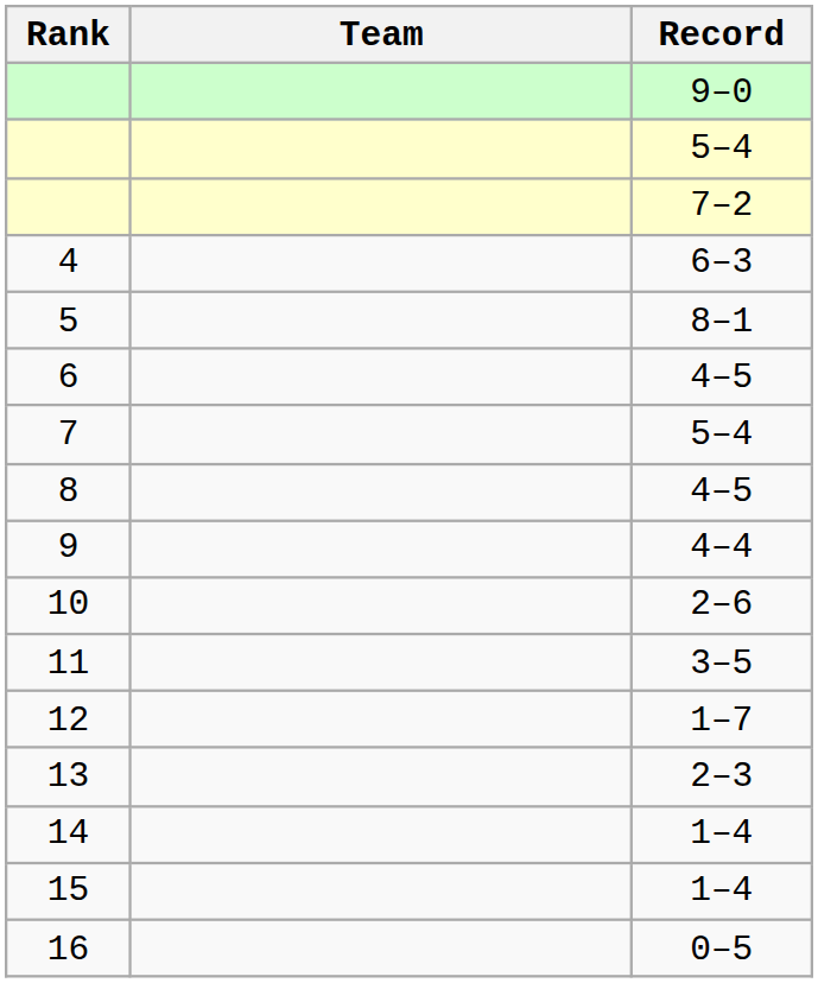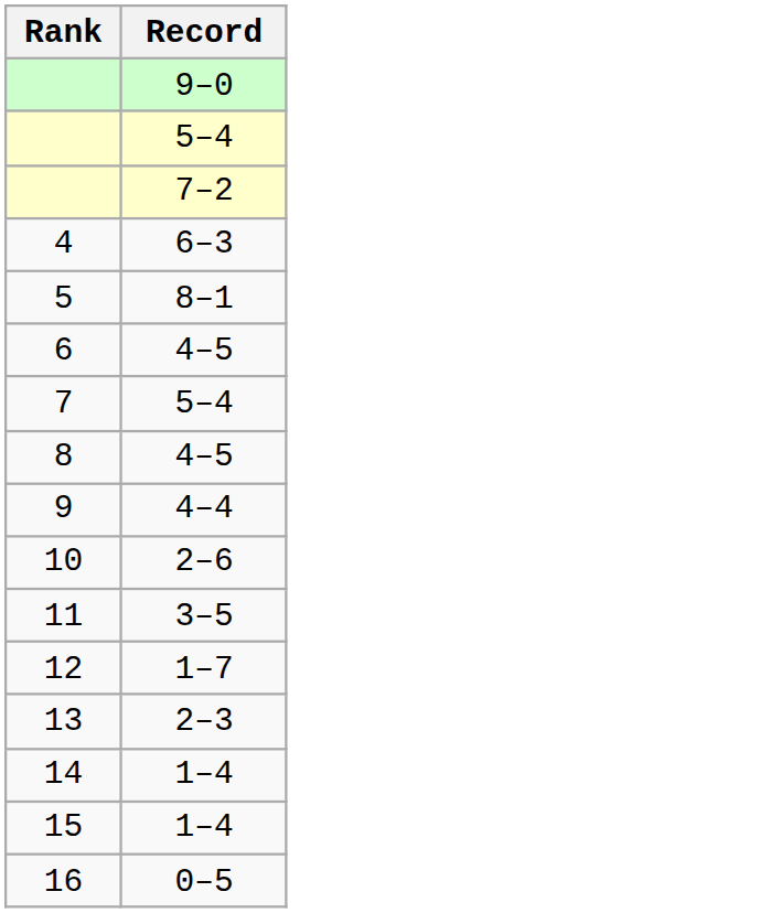- column: Team
